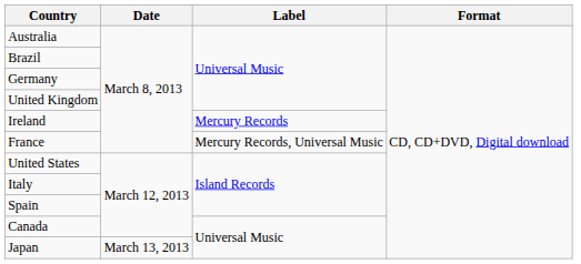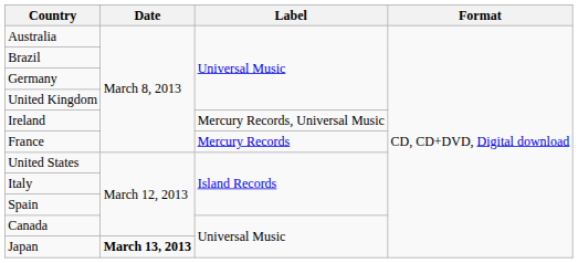Ireland | Label: Mercury Records -> Mercury Records, Universal Music
France | Label: Mercury Records, Universal Music -> Mercury Records
Japan | Date: normal -> bold
